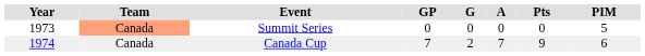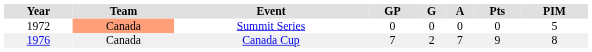Summit Series | Year: 1973 -> 1972
Canada Cup | Year: 1974 -> 1976
Canada Cup | PIM: 6 -> 8
